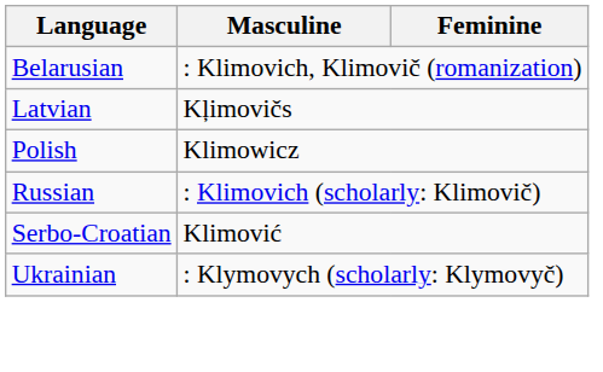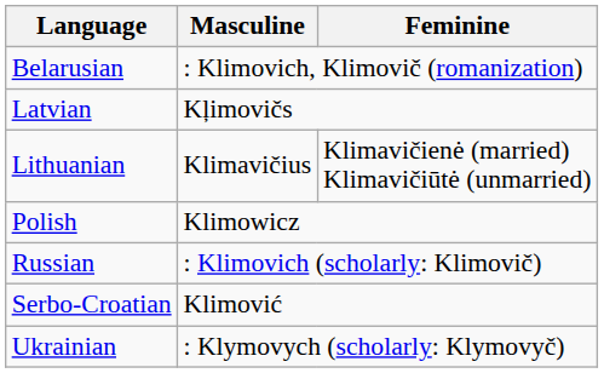+ row: Lithuanian | Klimavičius | Klimavičienė (married) Klimavičiūtė (unmarried)
